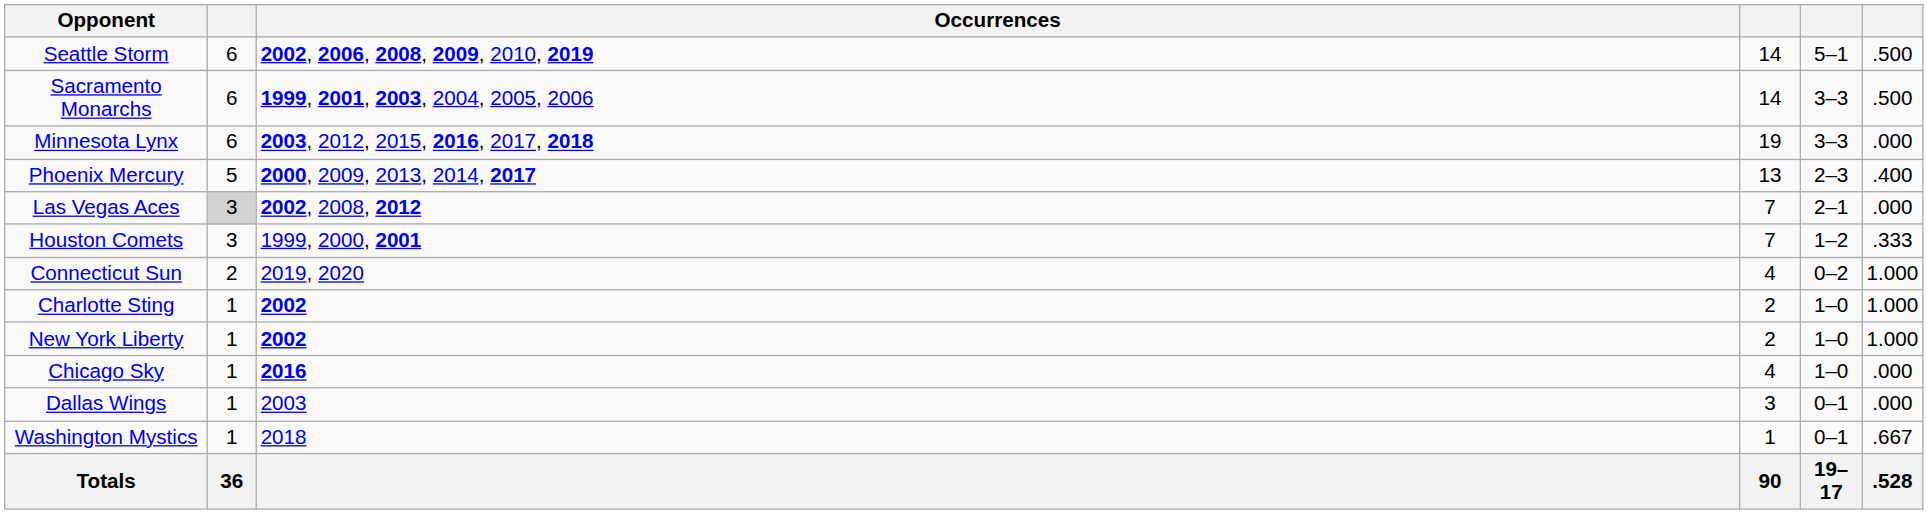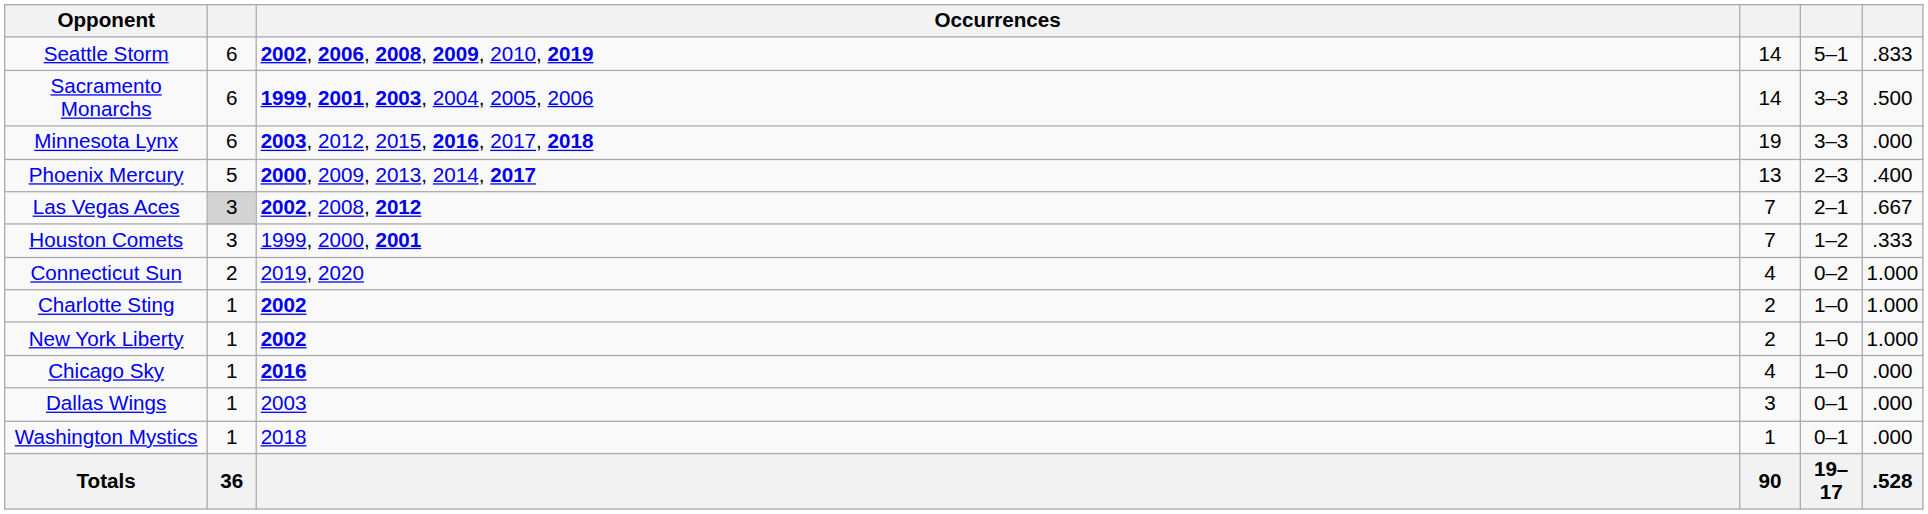Seattle Storm | column 6: .500 -> .833
Las Vegas Aces | column 6: .000 -> .667
Washington Mystics | column 6: .667 -> .000
